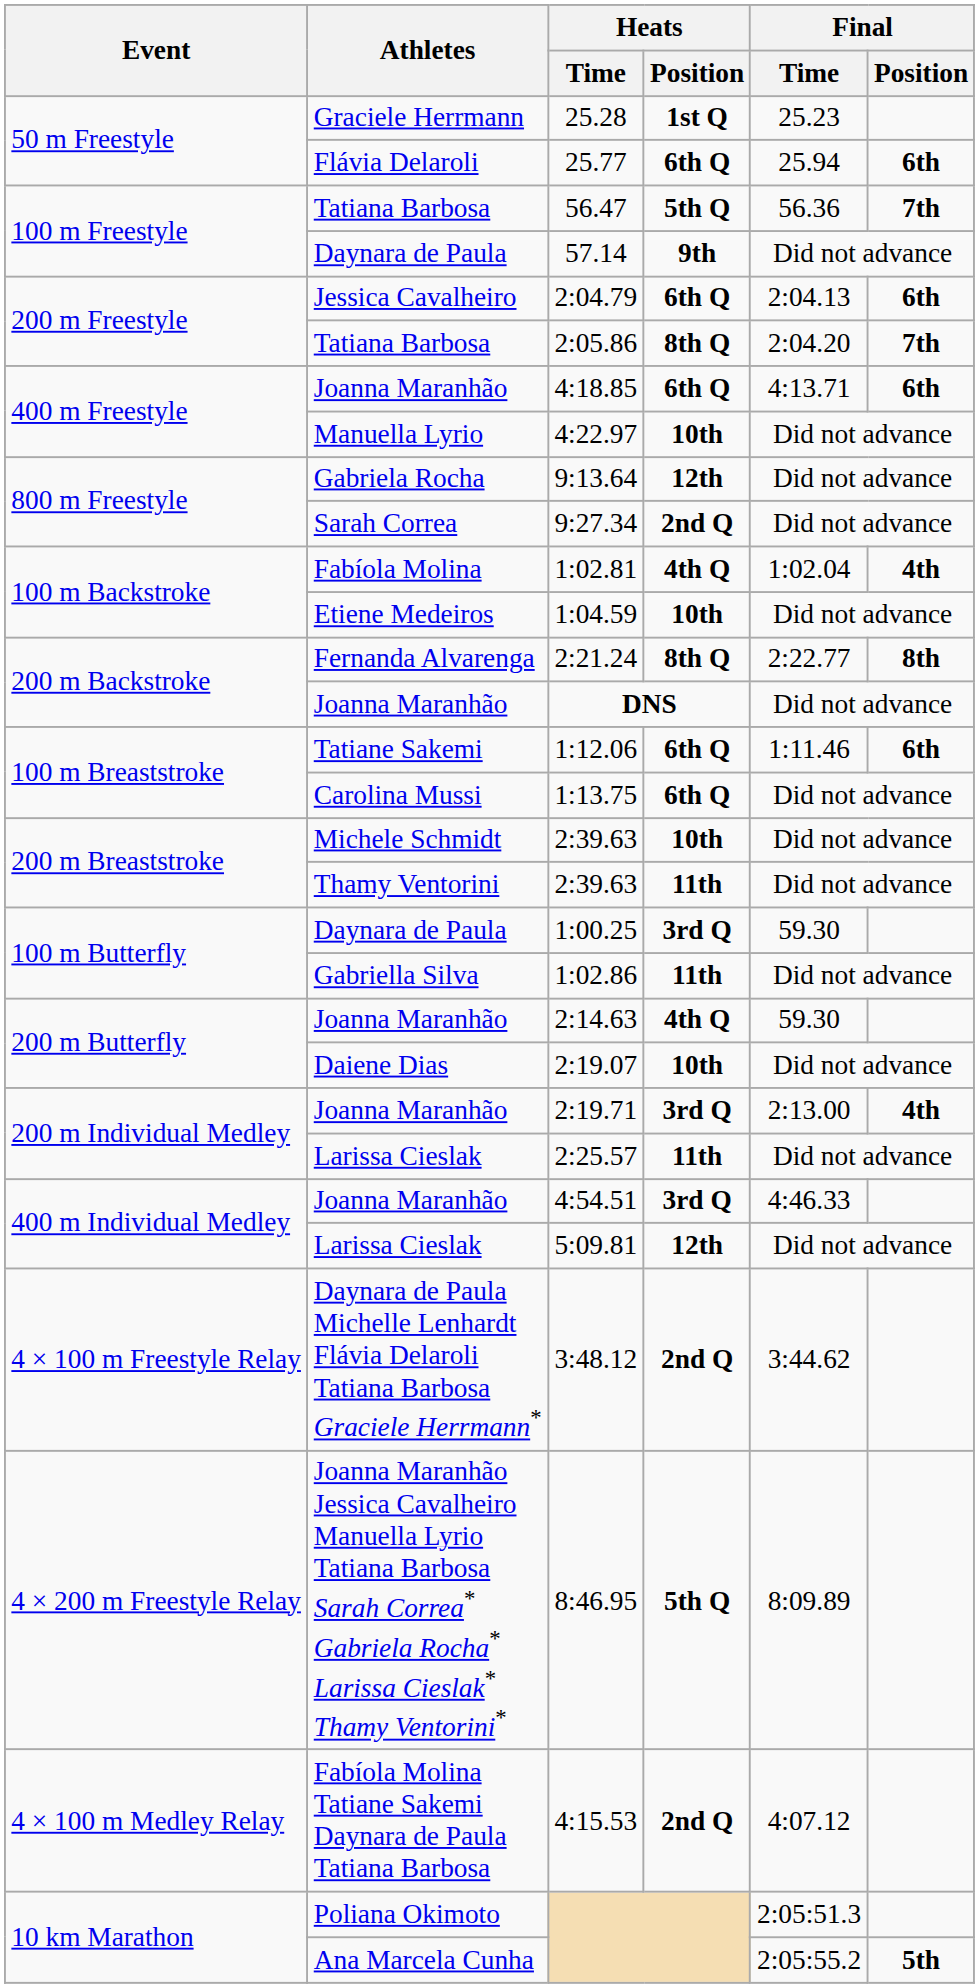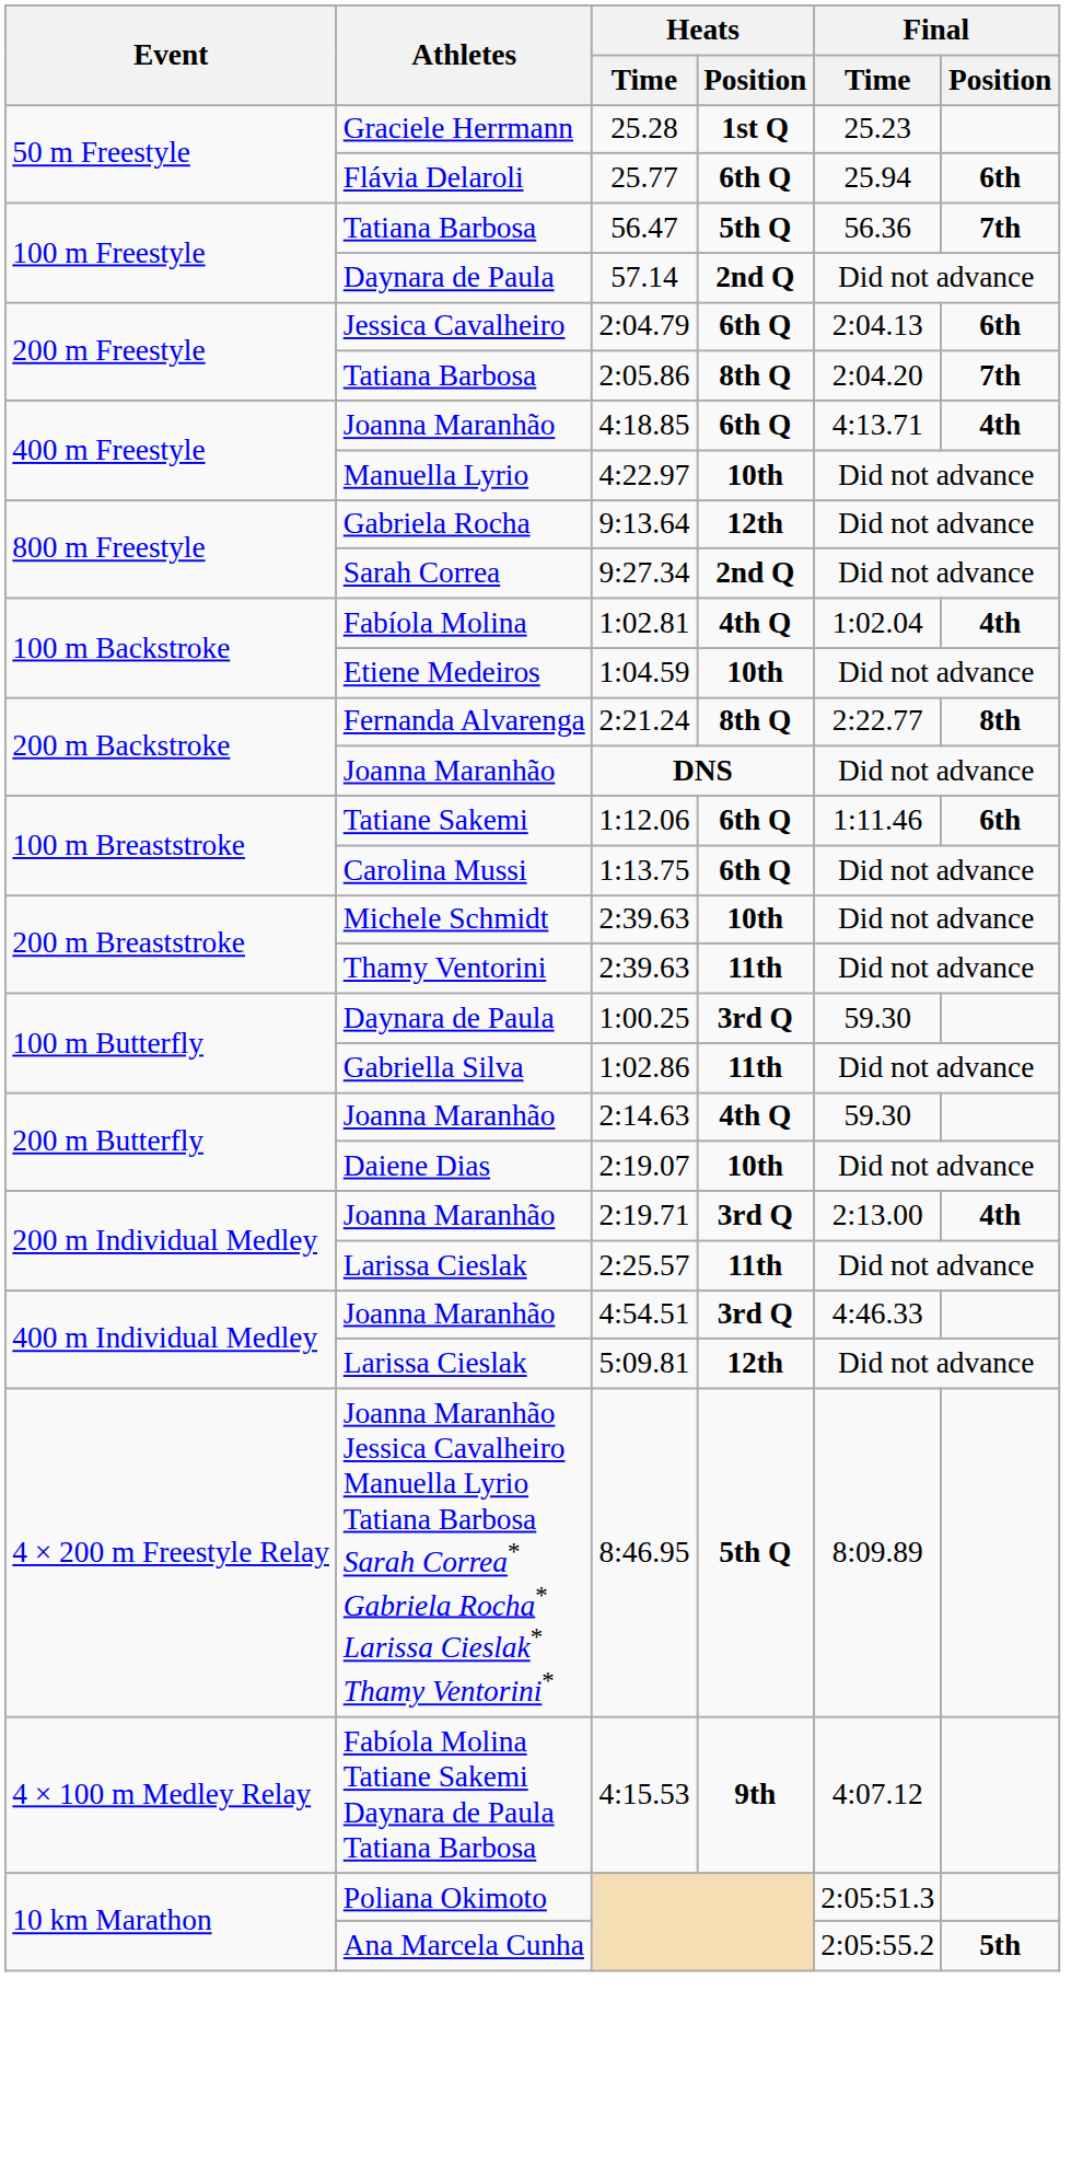57.14 | Heats / Position: 9th -> 2nd Q
4:18.85 | Final / Position: 6th -> 4th
- row: 4 × 100 m Freestyle Relay | Daynara de Paula Michelle Lenhardt Flávia Delaroli Tatiana Barbosa Graciele Herrmann* | 3:48.12 | 2nd Q | 3:44.62
4:15.53 | Heats / Position: 2nd Q -> 9th
